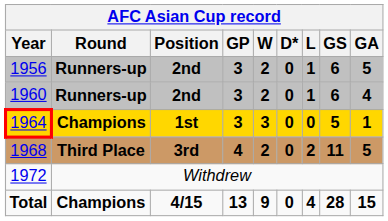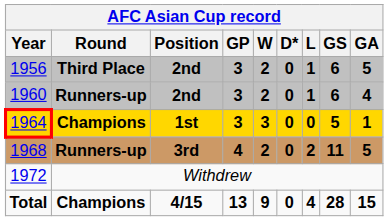1956 | Round: Runners-up -> Third Place
1968 | Round: Third Place -> Runners-up
